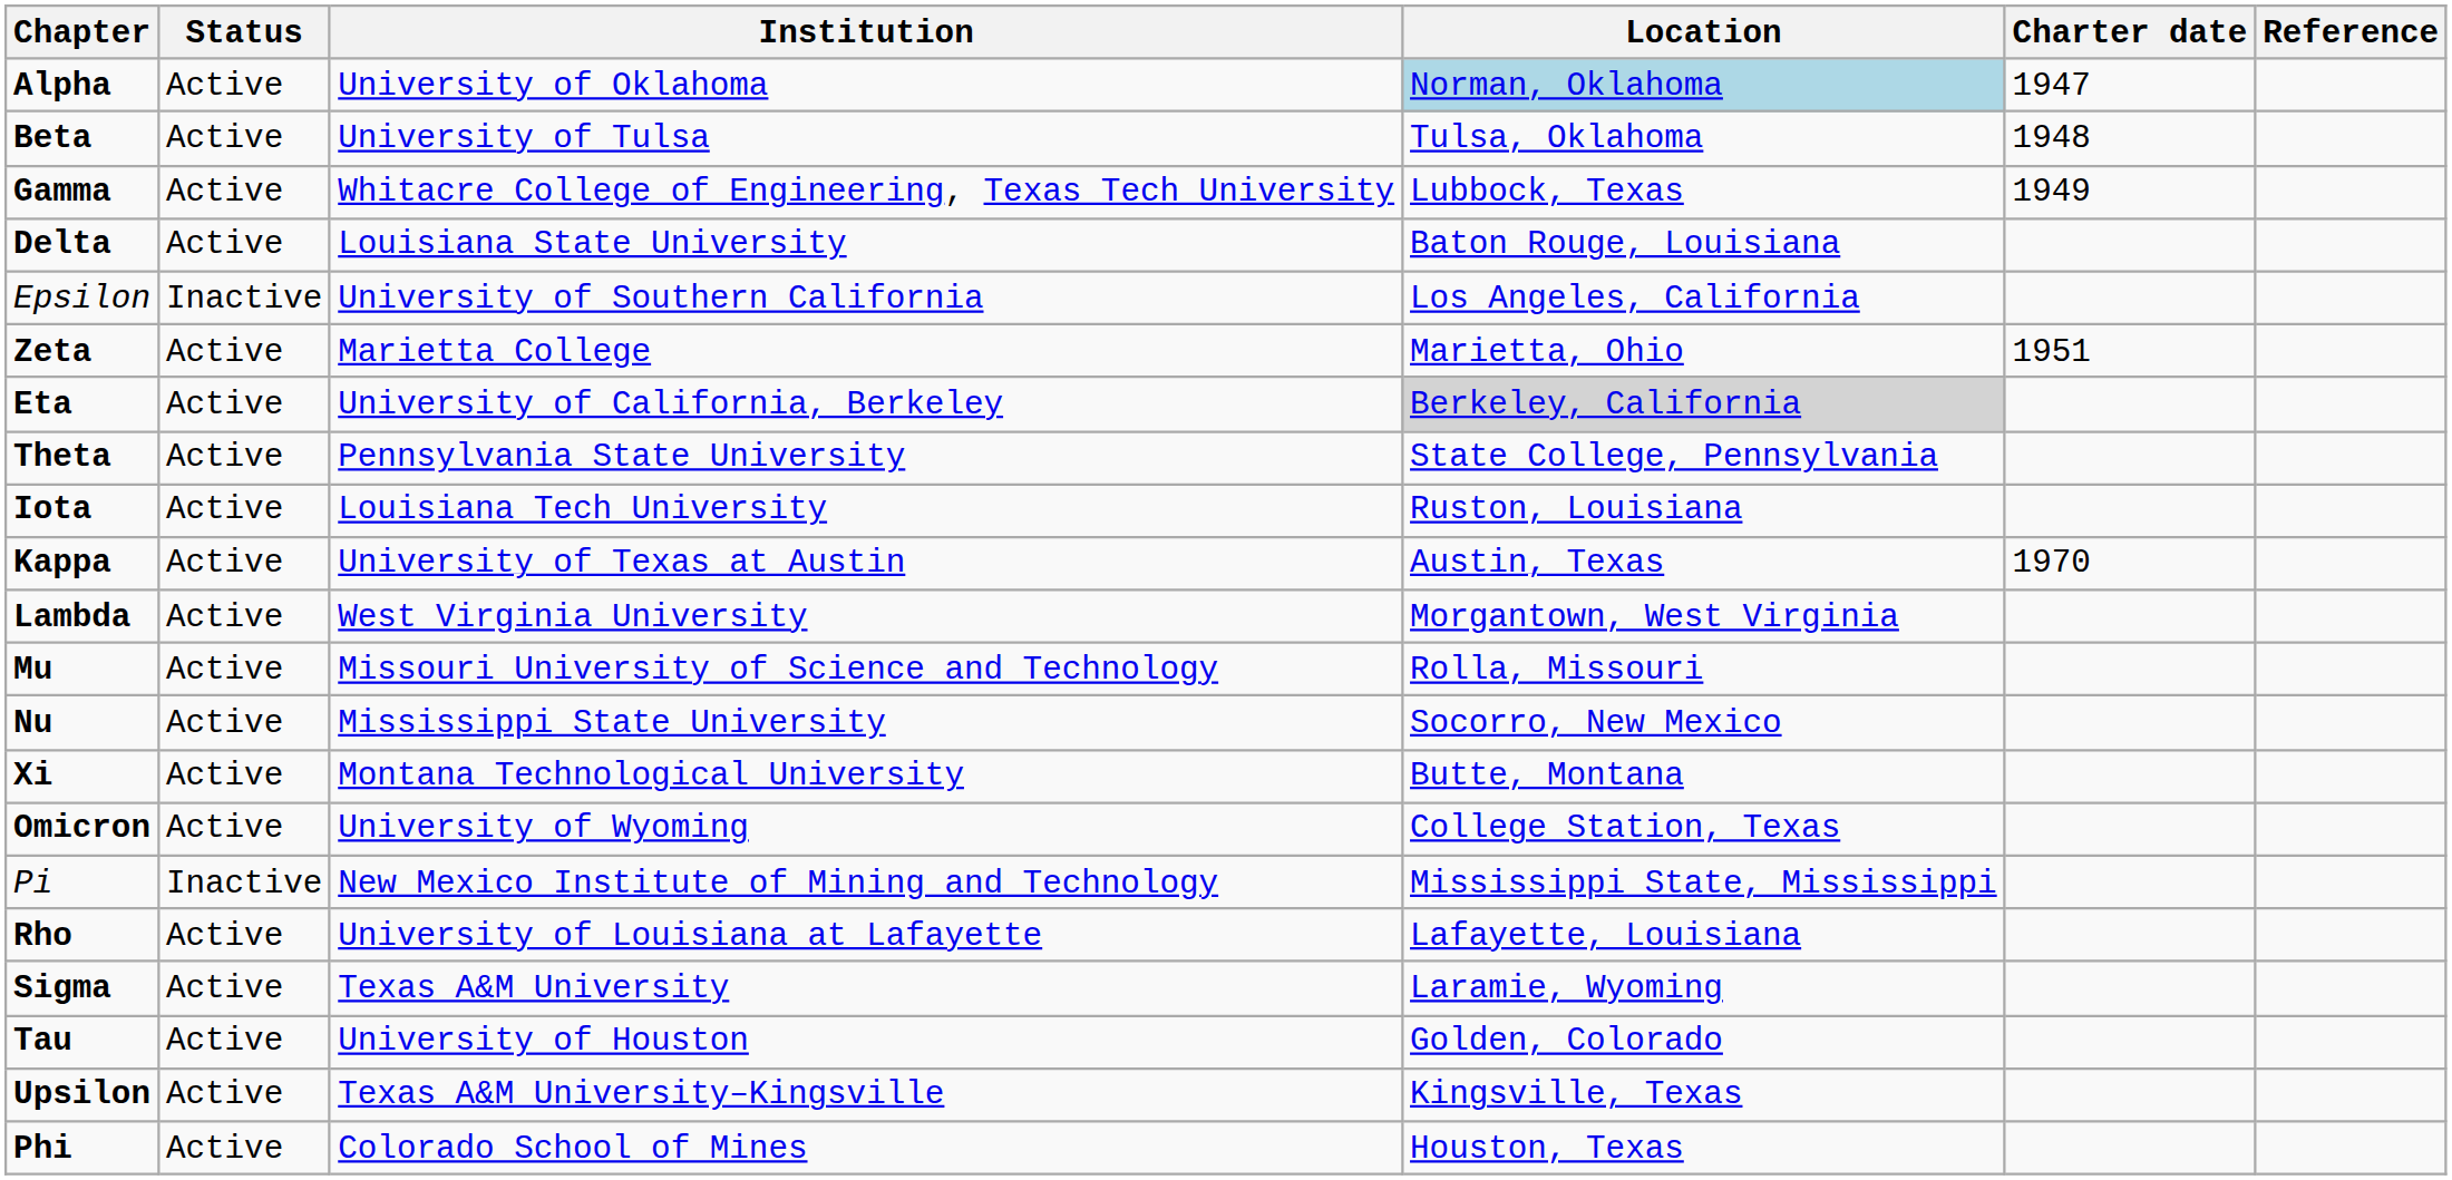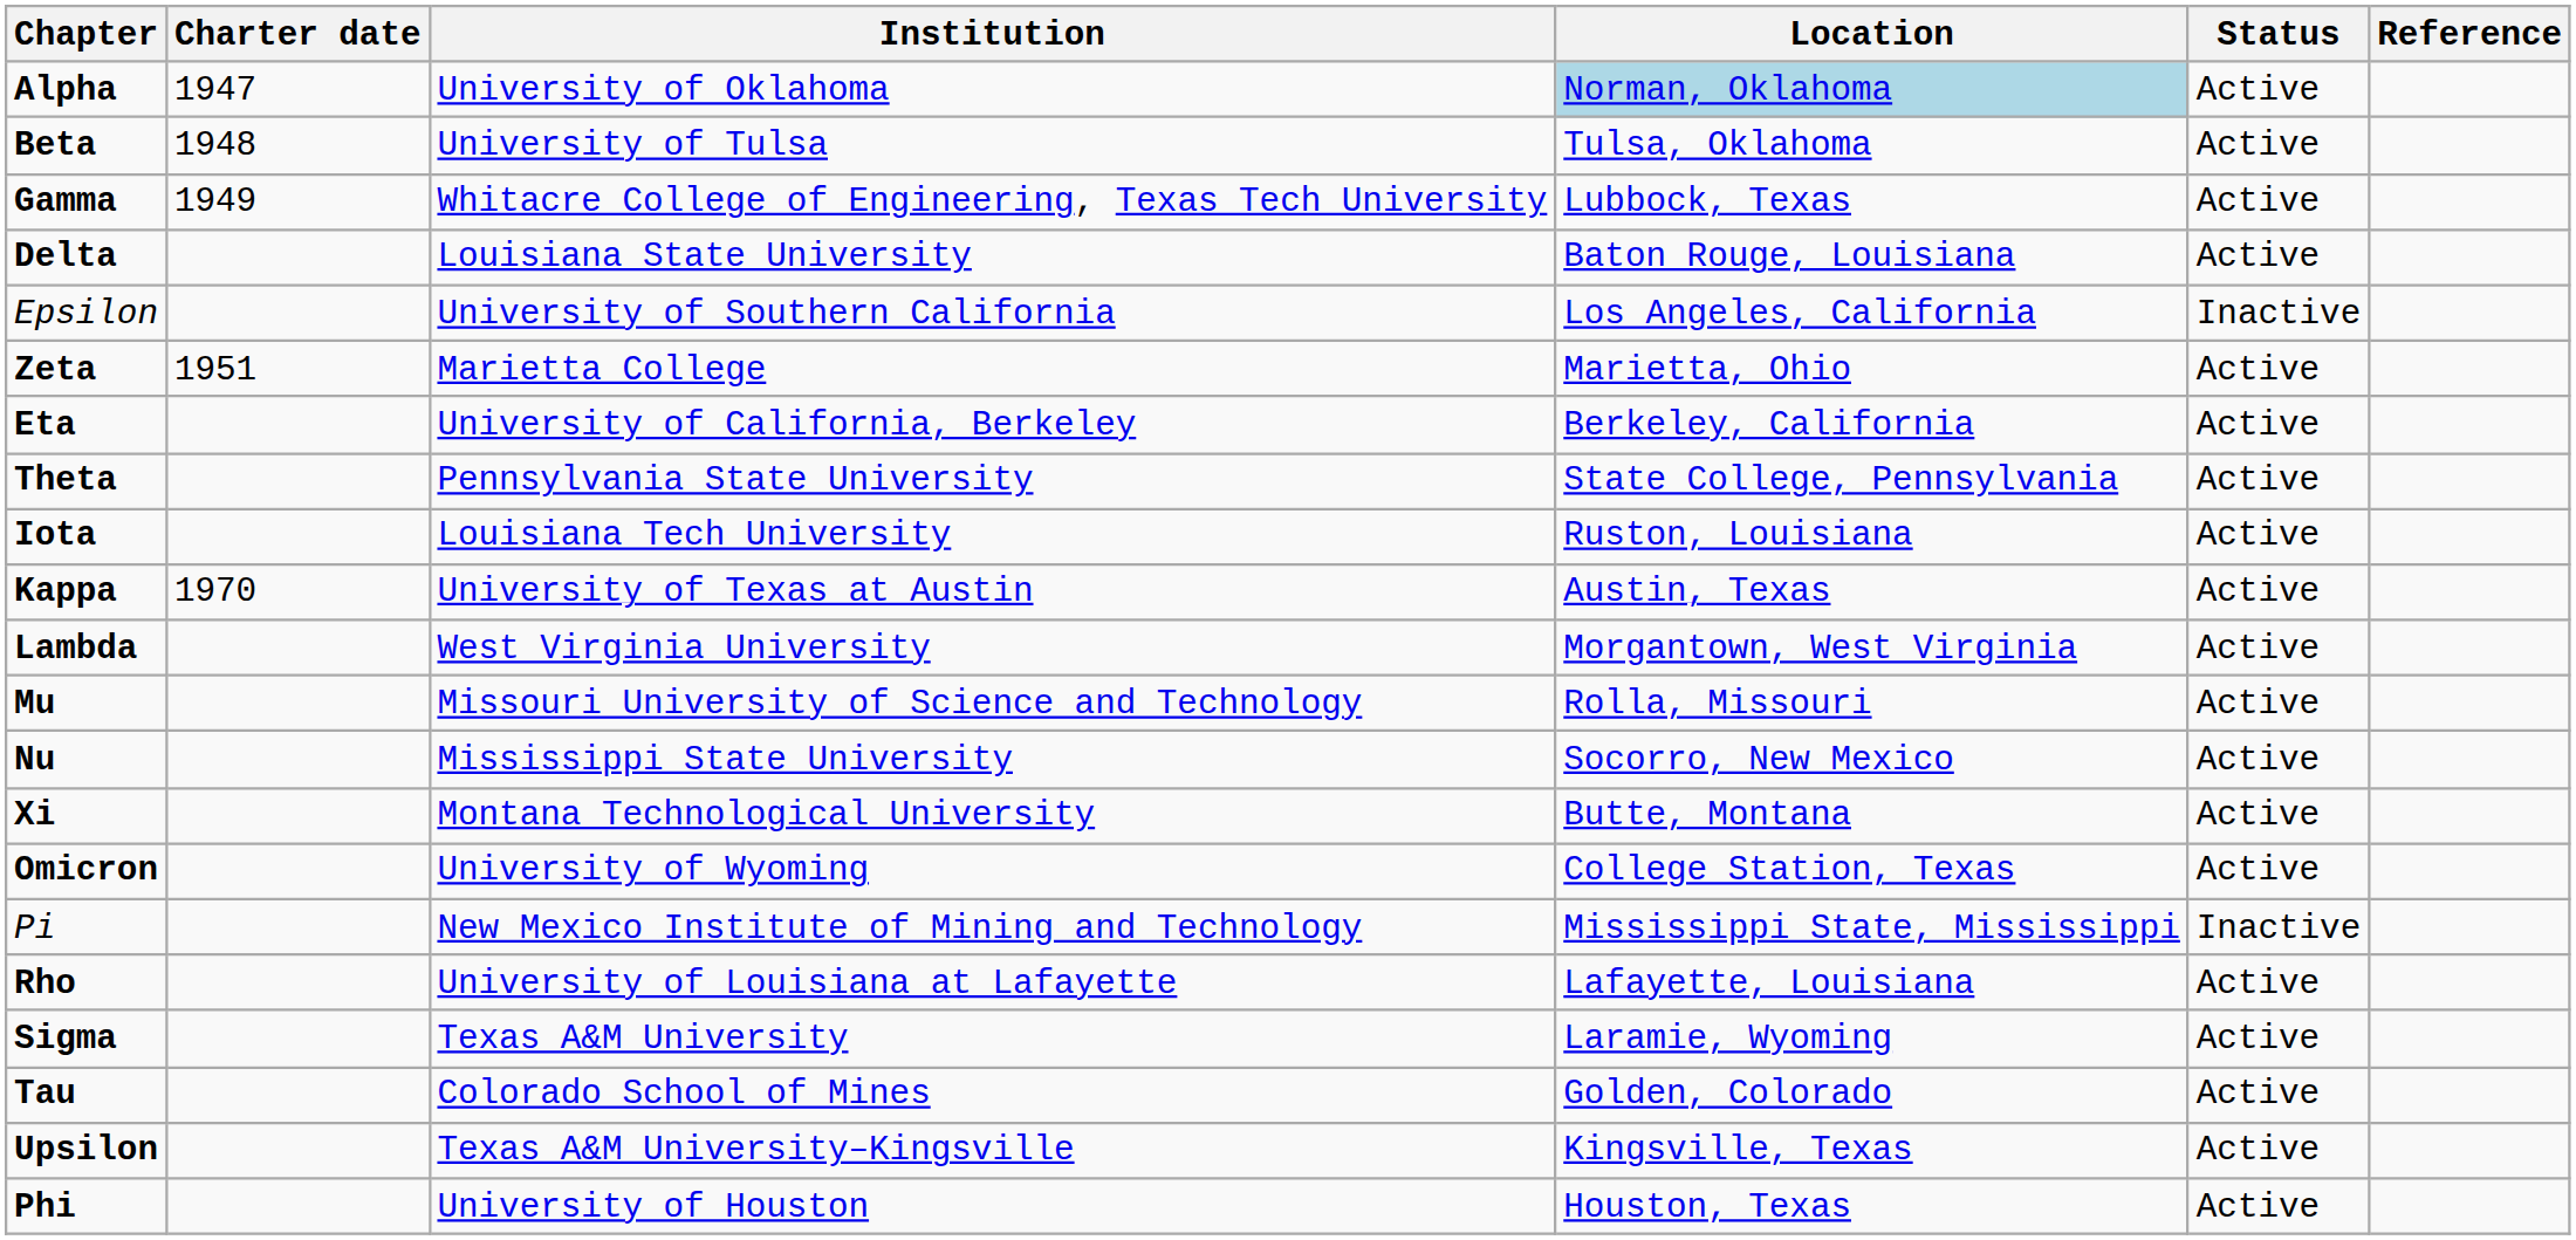columns swapped: Charter date <-> Status
Eta | Location: lightgrey background -> no background
Tau | Institution: University of Houston -> Colorado School of Mines
Phi | Institution: Colorado School of Mines -> University of Houston
